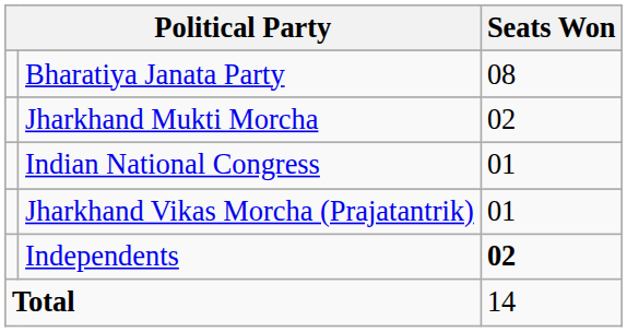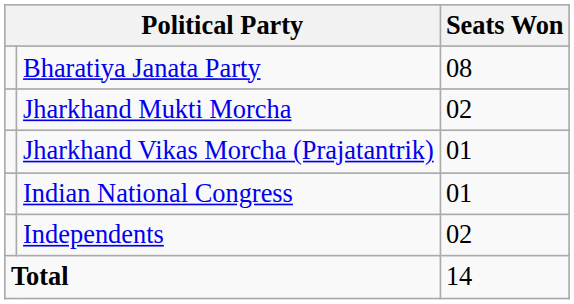rows swapped: Jharkhand Vikas Morcha (Prajatantrik) <-> Indian National Congress
Independents | Seats Won: bold -> normal
